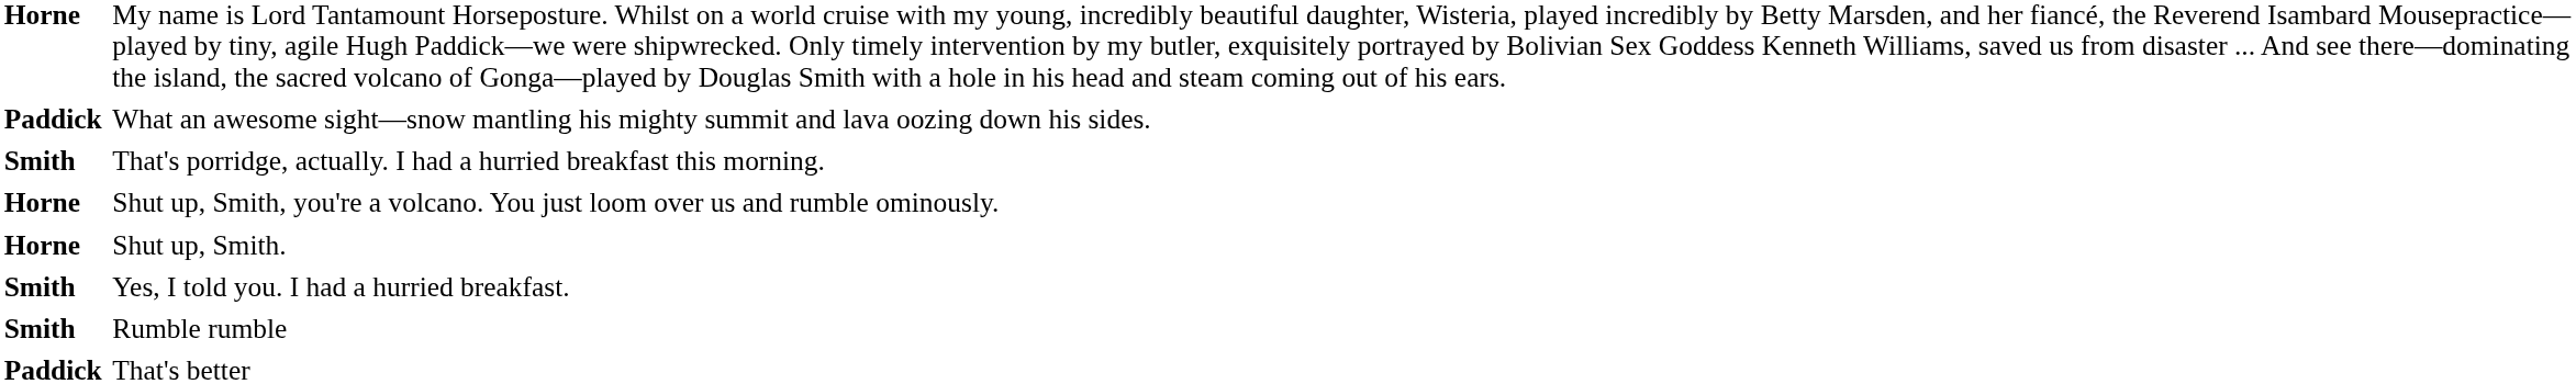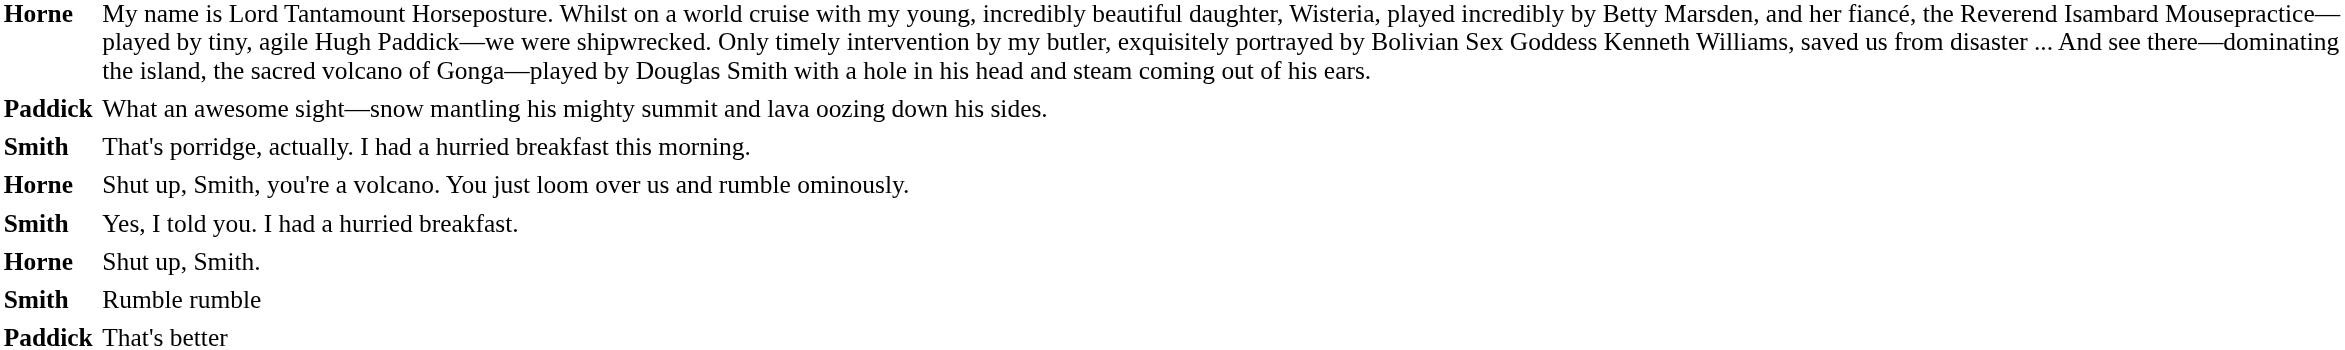rows swapped: Yes, I told you. I had a hurried breakfast. <-> Shut up, Smith.
